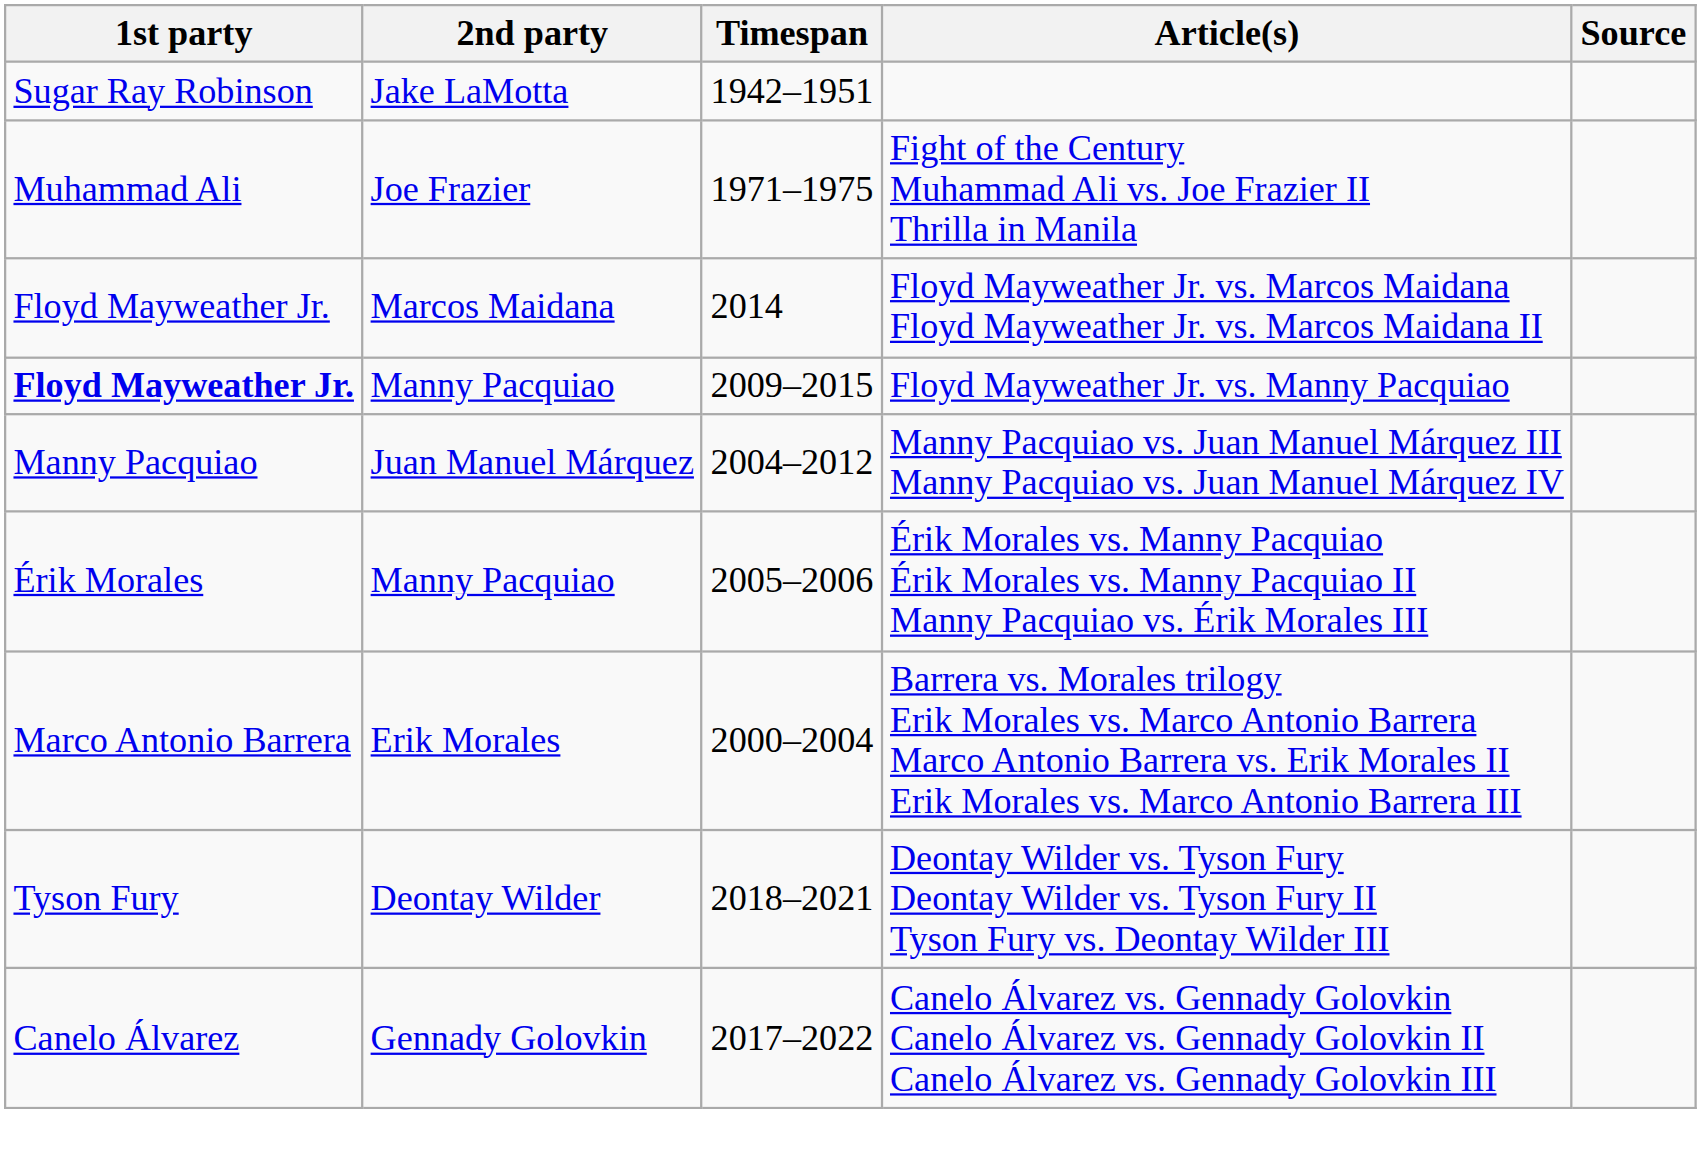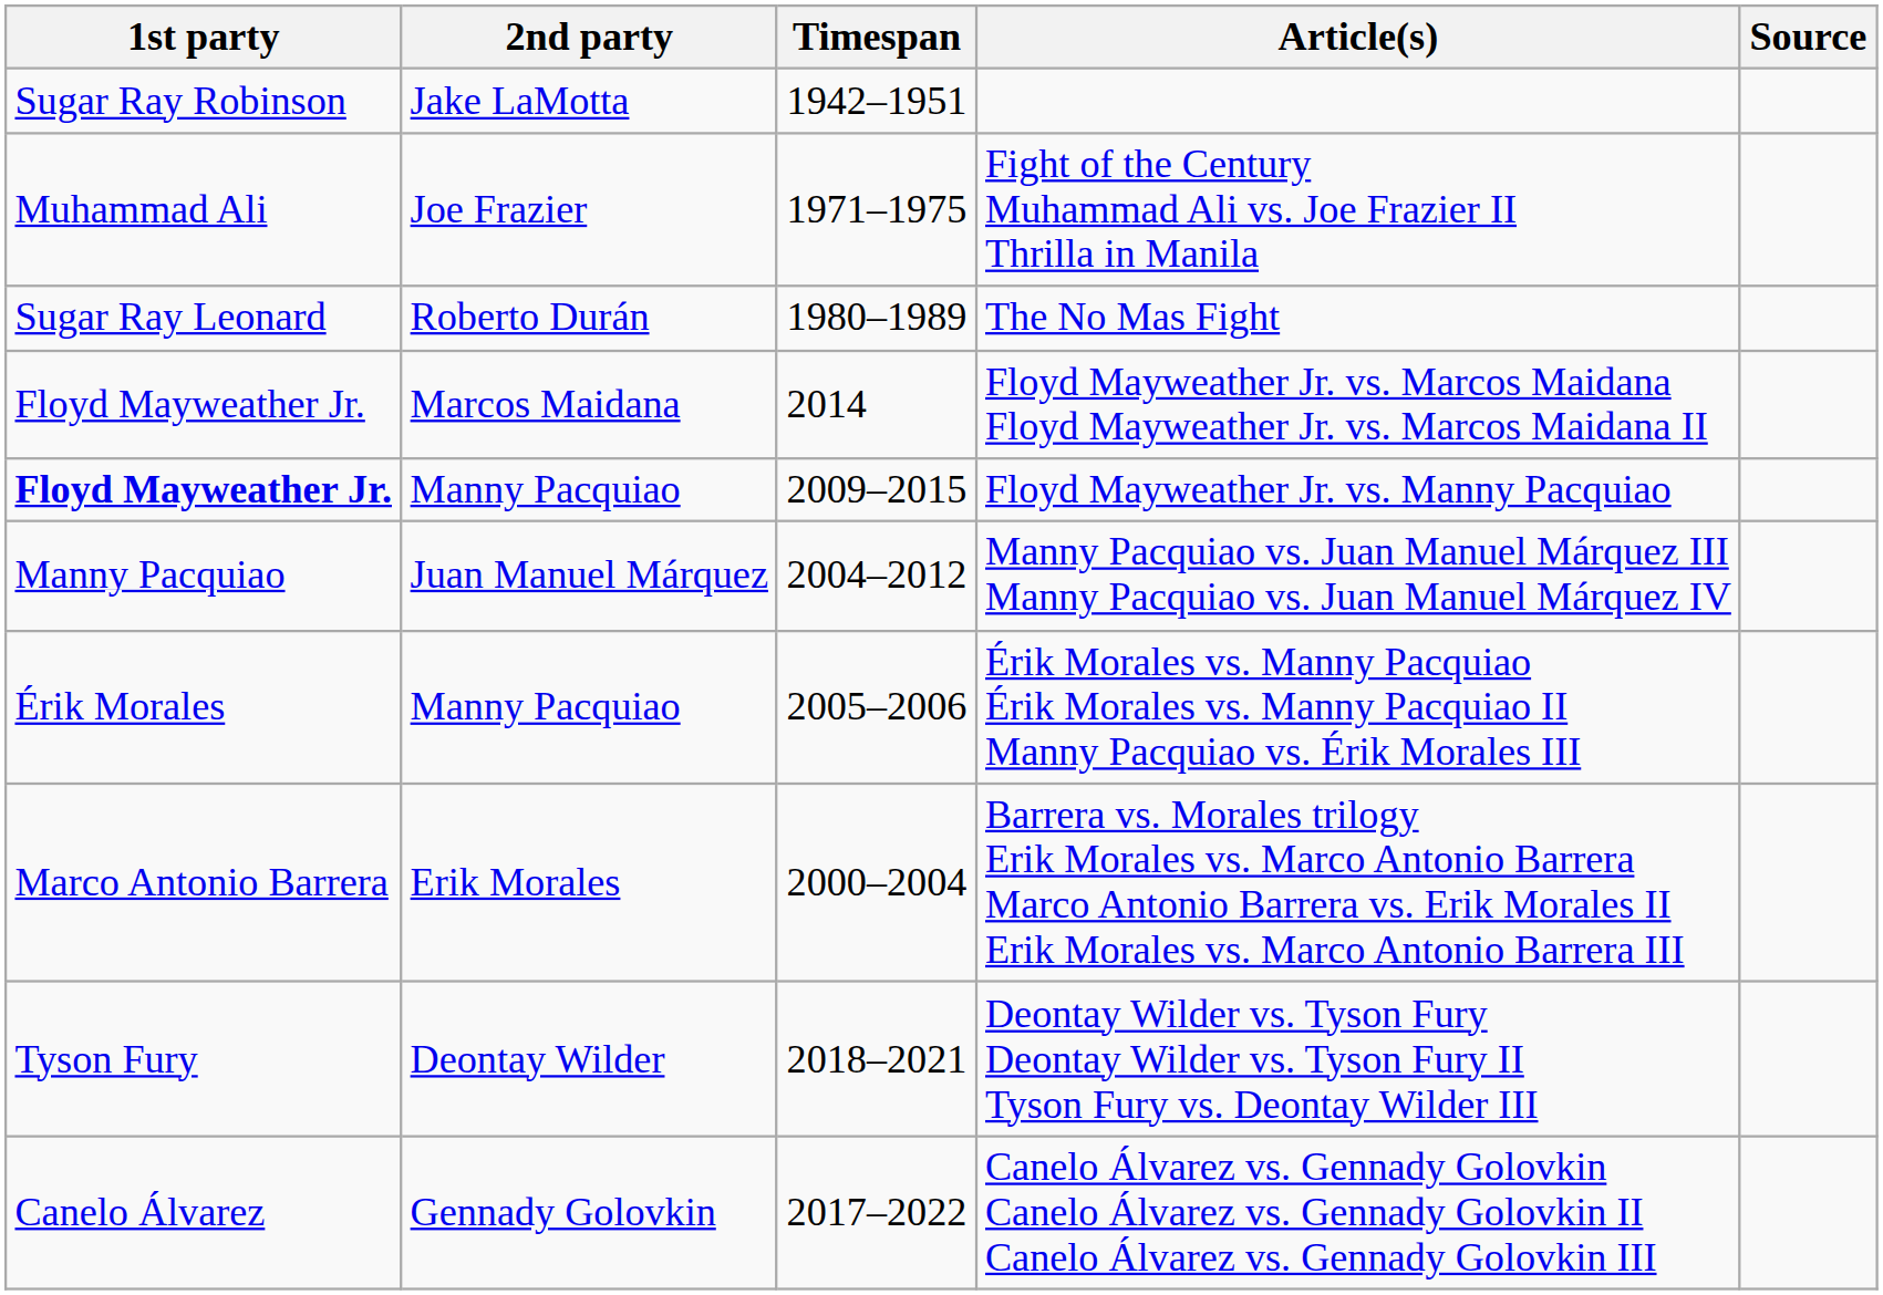+ row: Sugar Ray Leonard | Roberto Durán | 1980–1989 | The No Mas Fight
